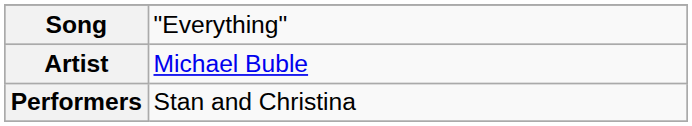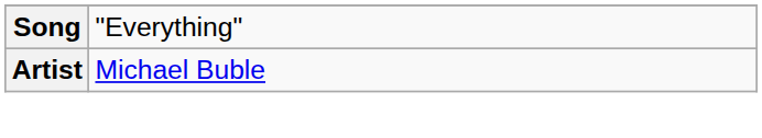- row: Performers | Stan and Christina
